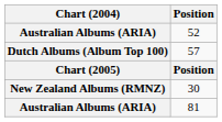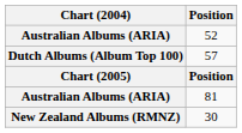rows swapped: 81 <-> 30
